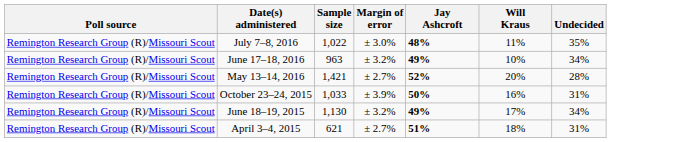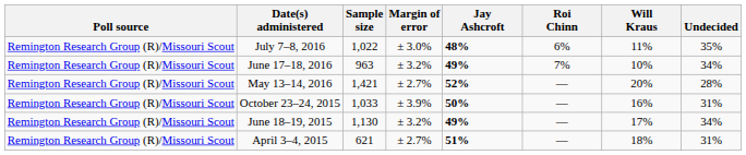+ column: Roi Chinn | 6% | 7% | — | — | — | —
